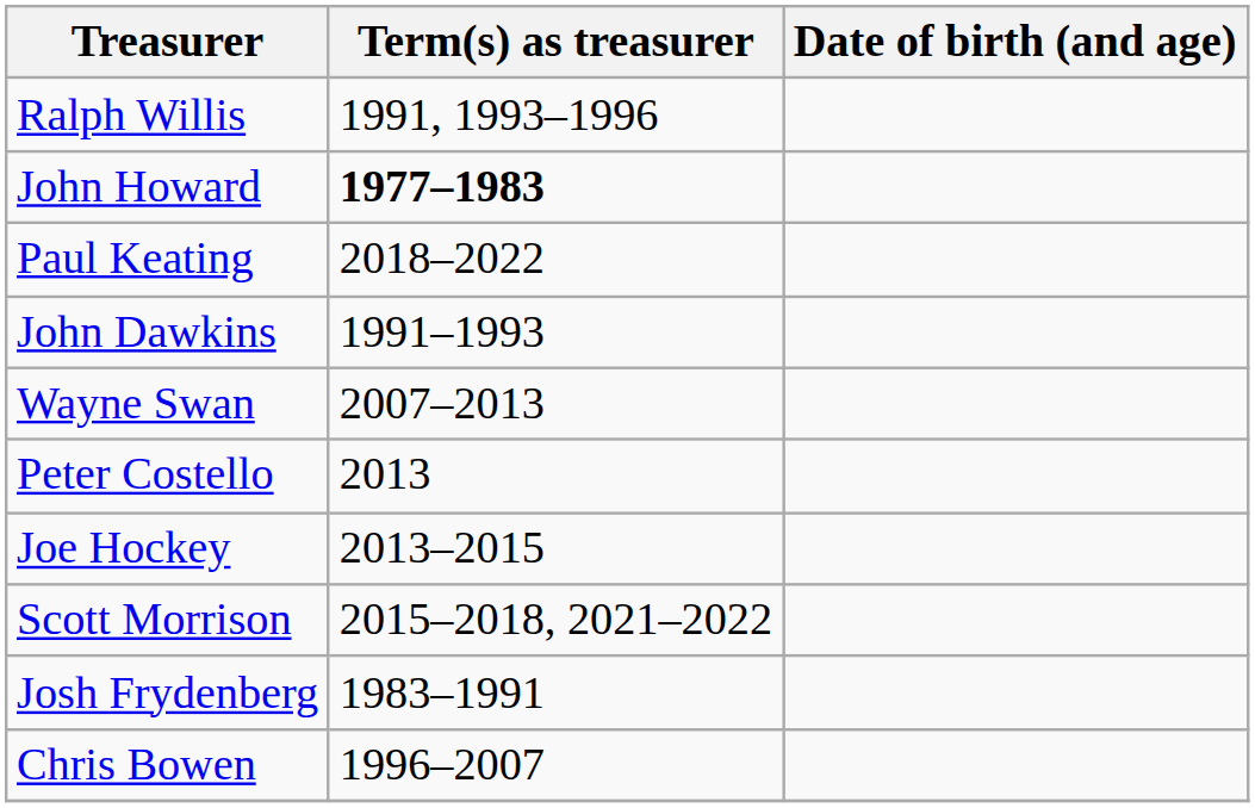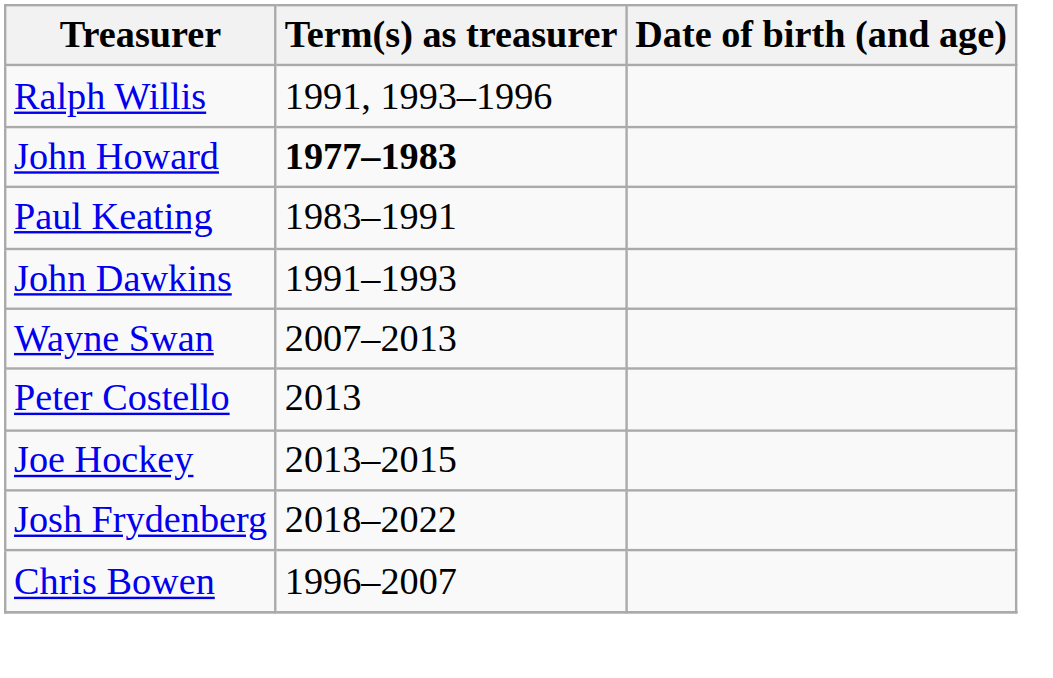Paul Keating | Term(s) as treasurer: 2018–2022 -> 1983–1991
- row: Scott Morrison | 2015–2018, 2021–2022
Josh Frydenberg | Term(s) as treasurer: 1983–1991 -> 2018–2022
